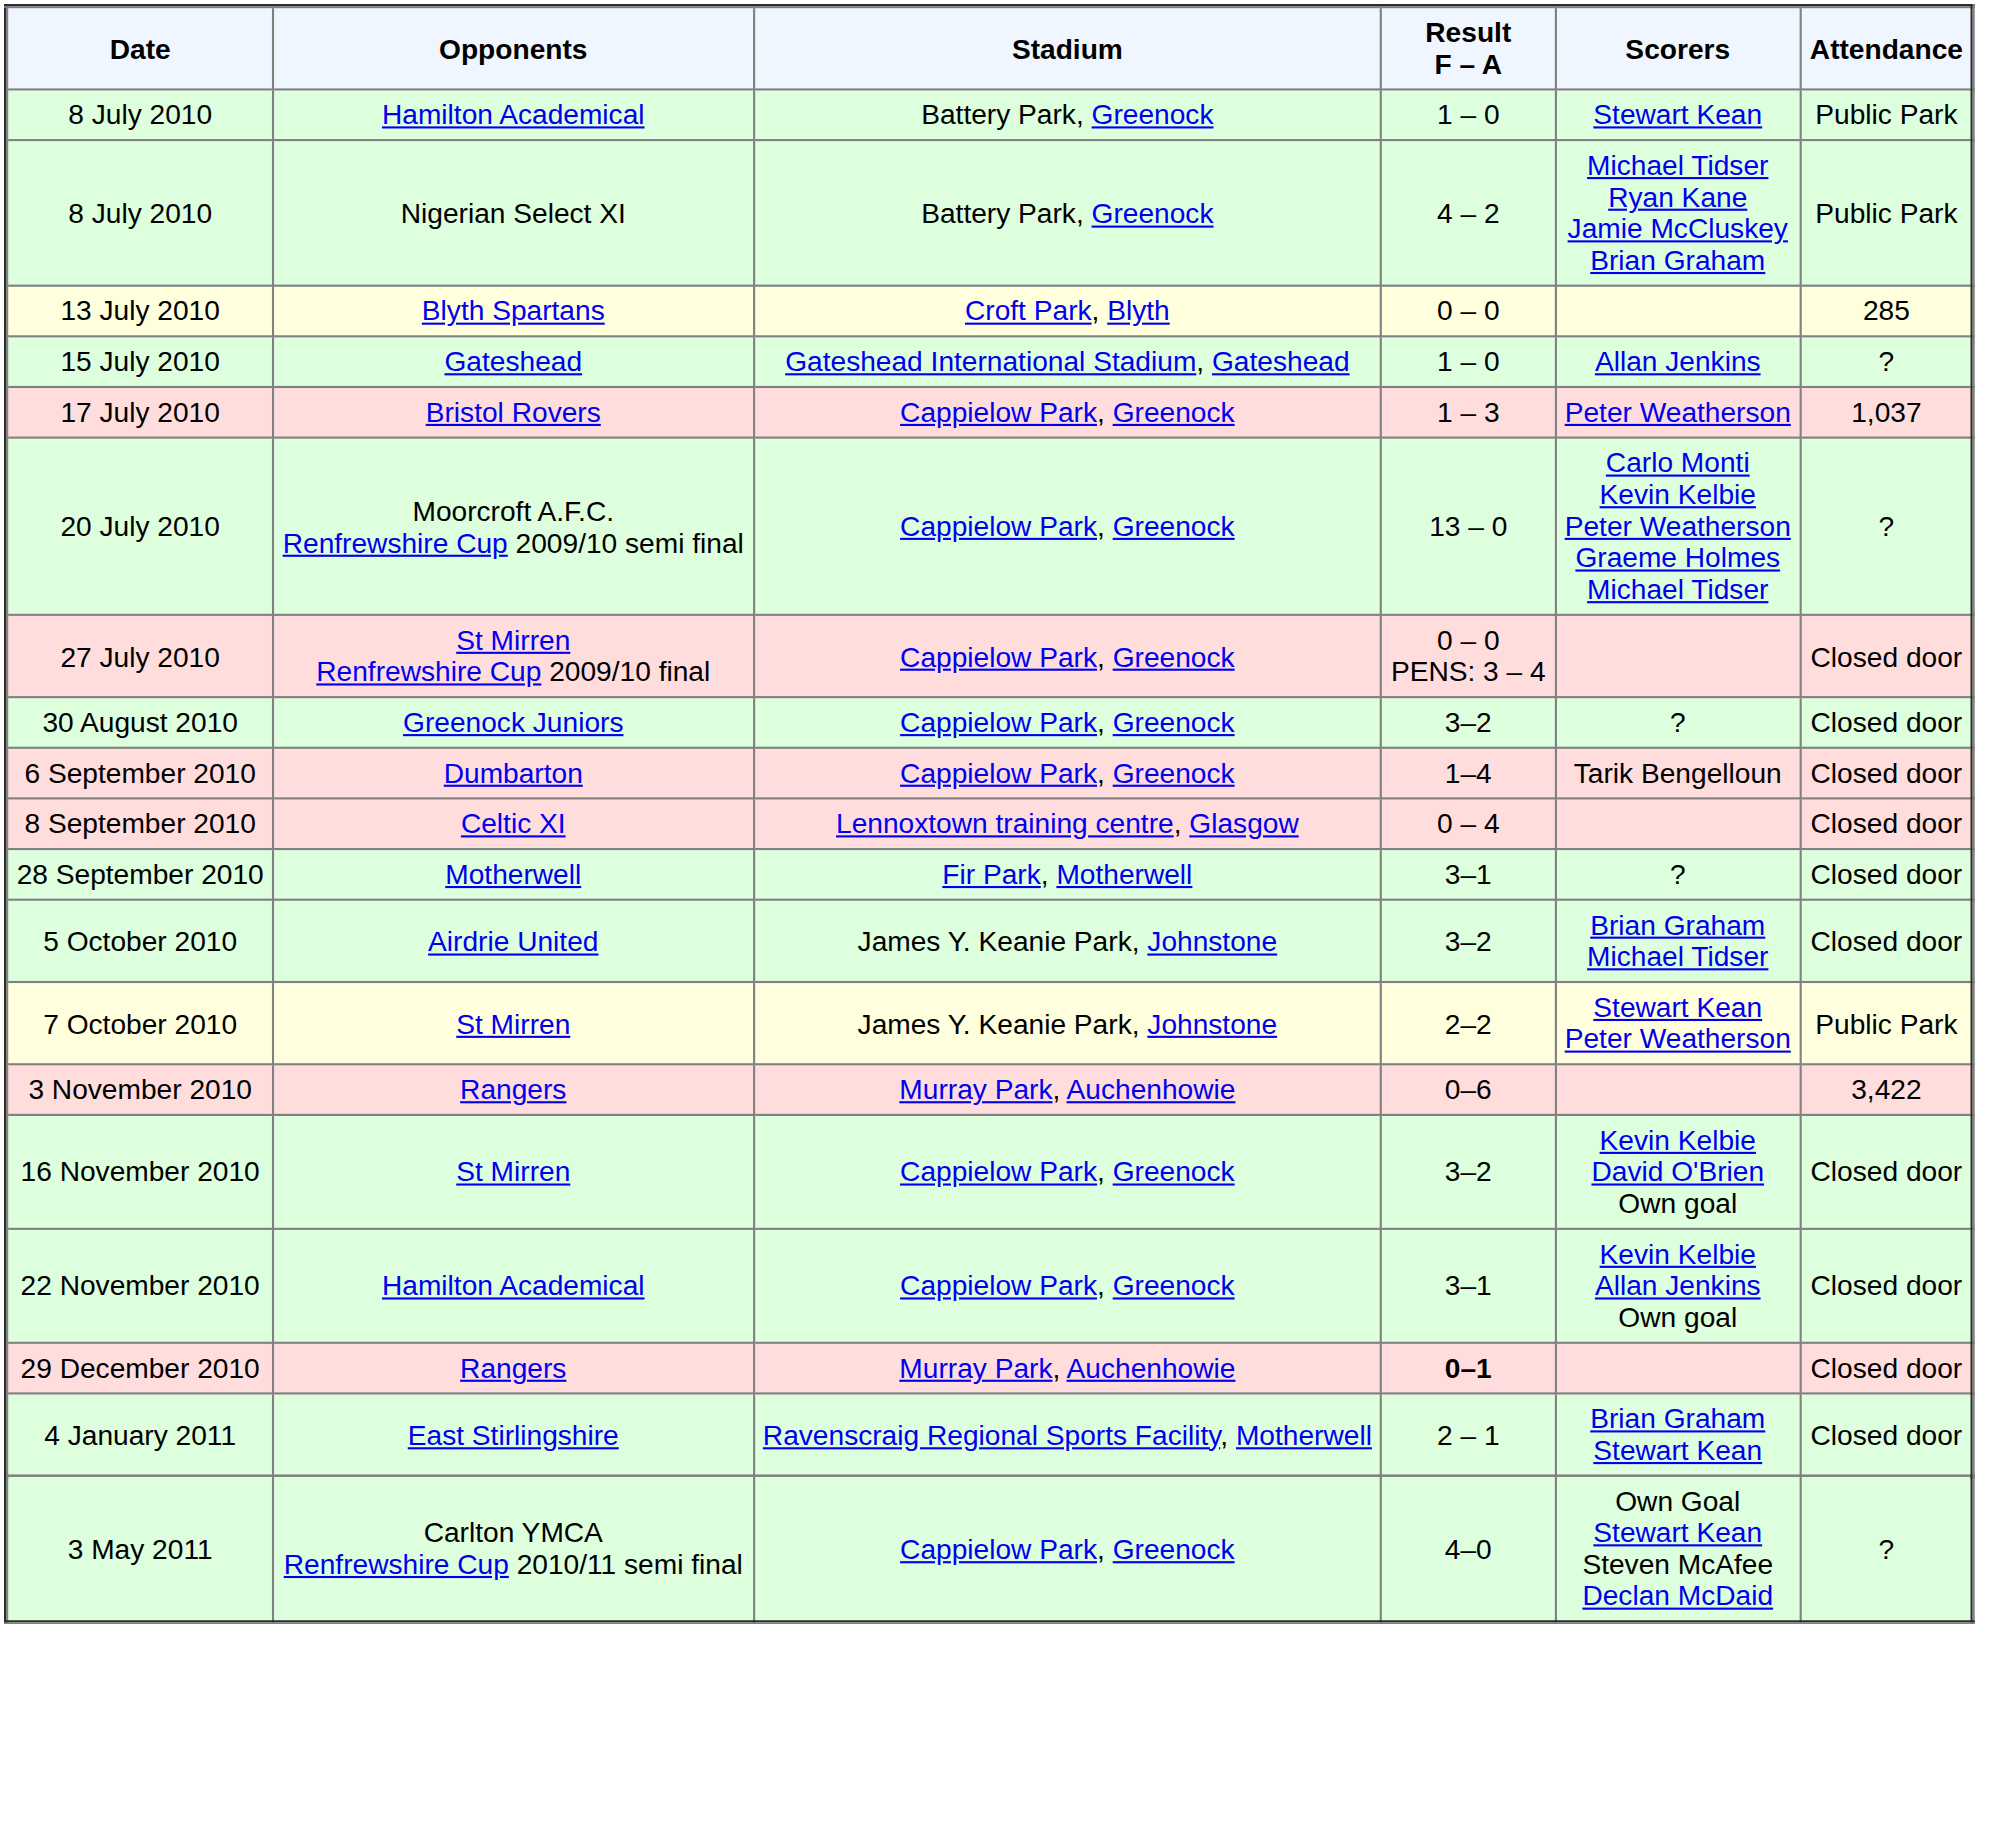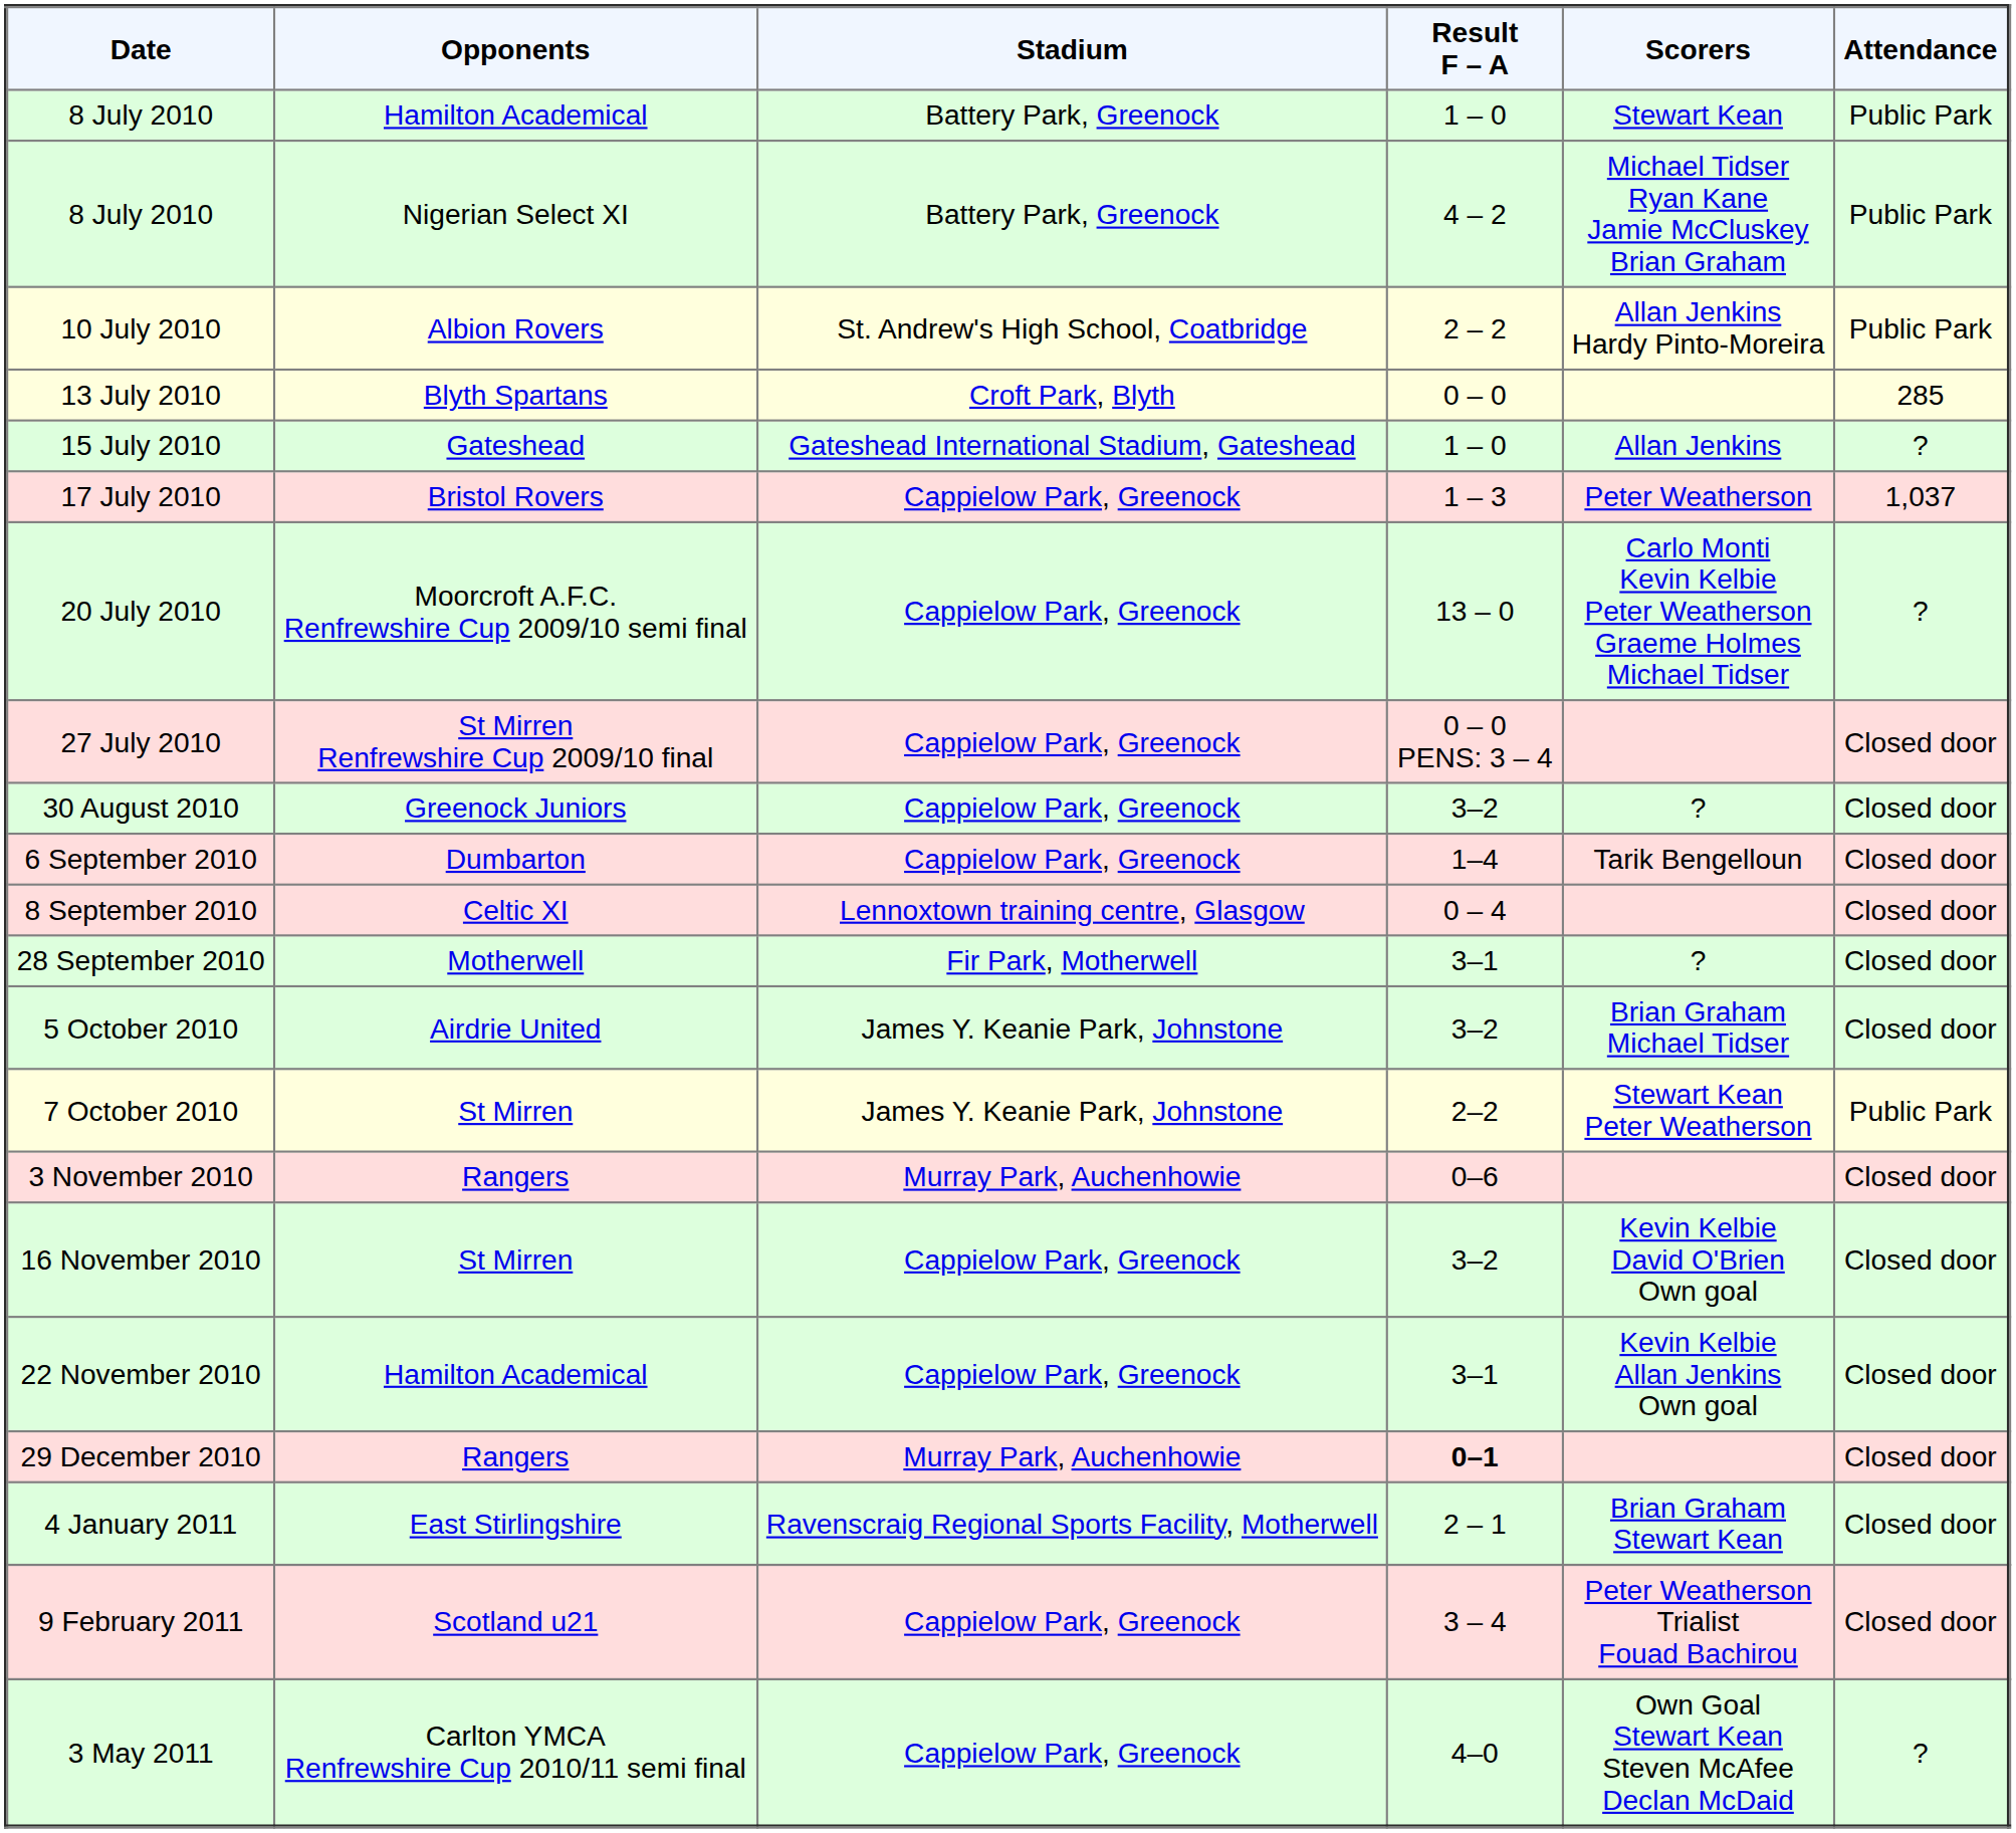+ row: 10 July 2010 | Albion Rovers | St. Andrew's High School, Coatbridge | 2 – 2 | Allan Jenkins Hardy Pinto-Moreira | Public Park
3 November 2010 | Attendance: 3,422 -> Closed door
+ row: 9 February 2011 | Scotland u21 | Cappielow Park, Greenock | 3 – 4 | Peter Weatherson Trialist Fouad Bachirou | Closed door
